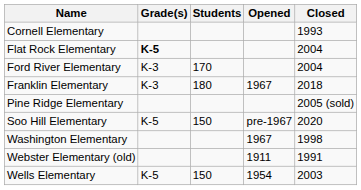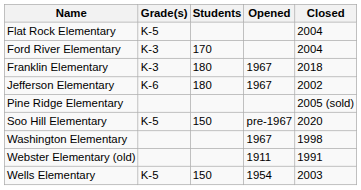- row: Cornell Elementary | 1993
Flat Rock Elementary | Grade(s): bold -> normal
+ row: Jefferson Elementary | K-6 | 180 | 1967 | 2002
